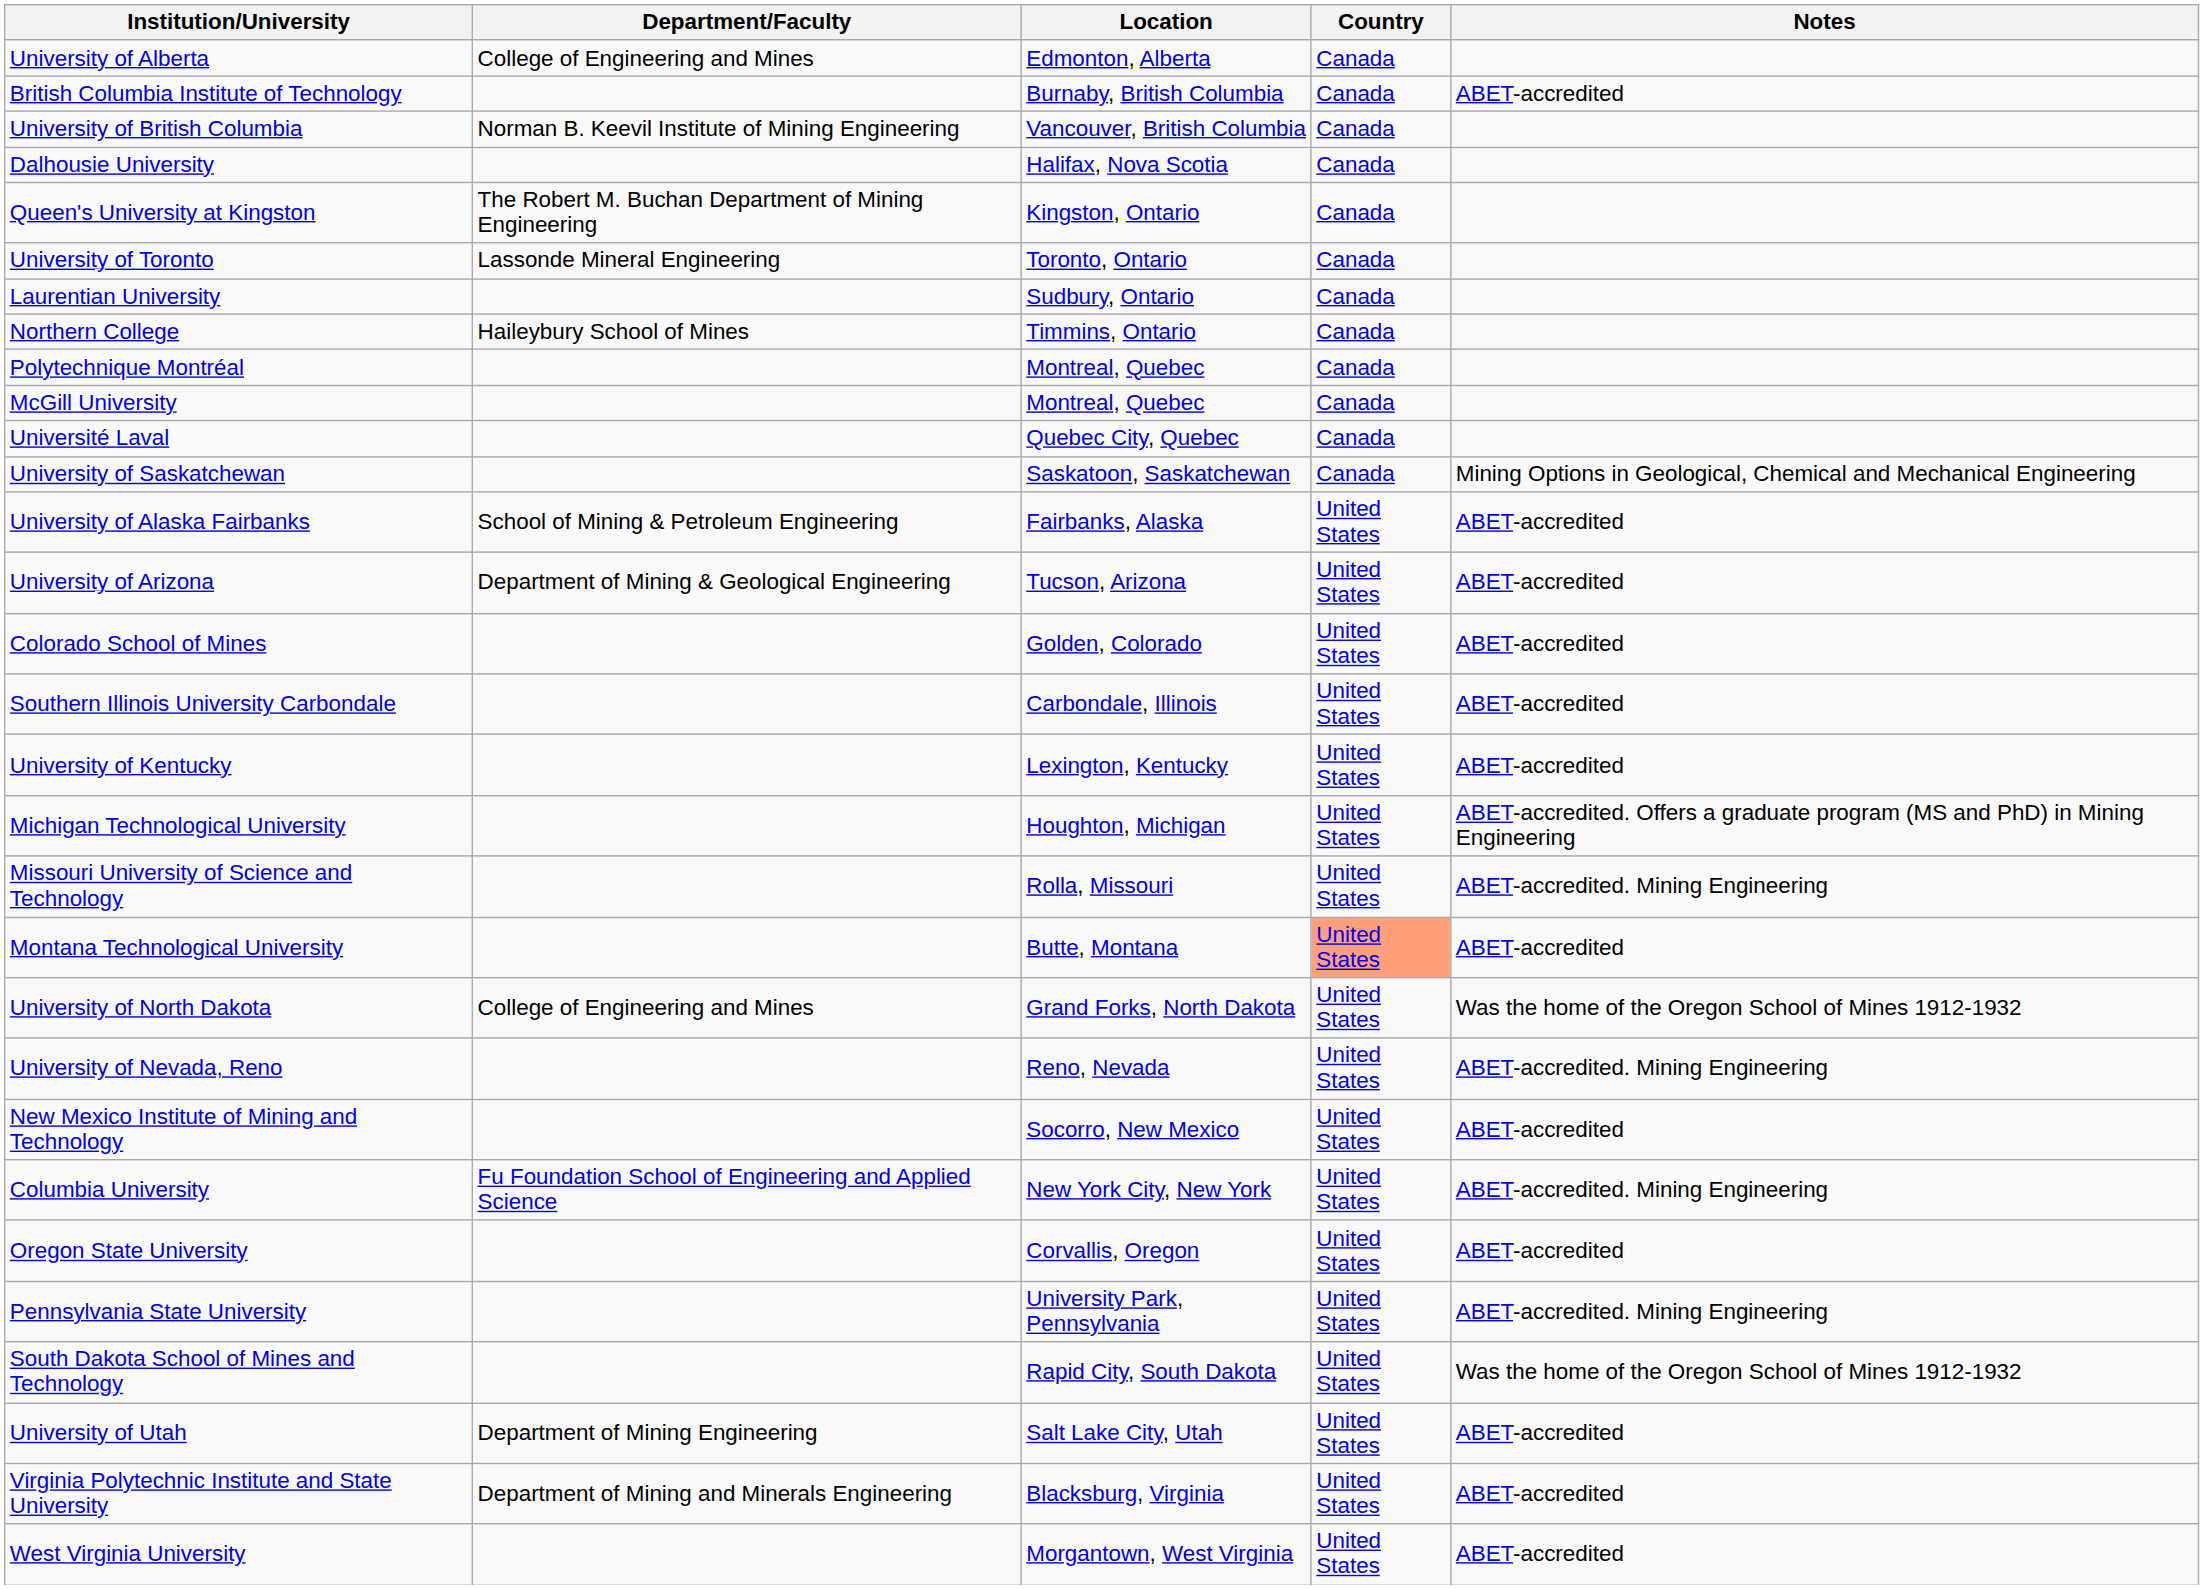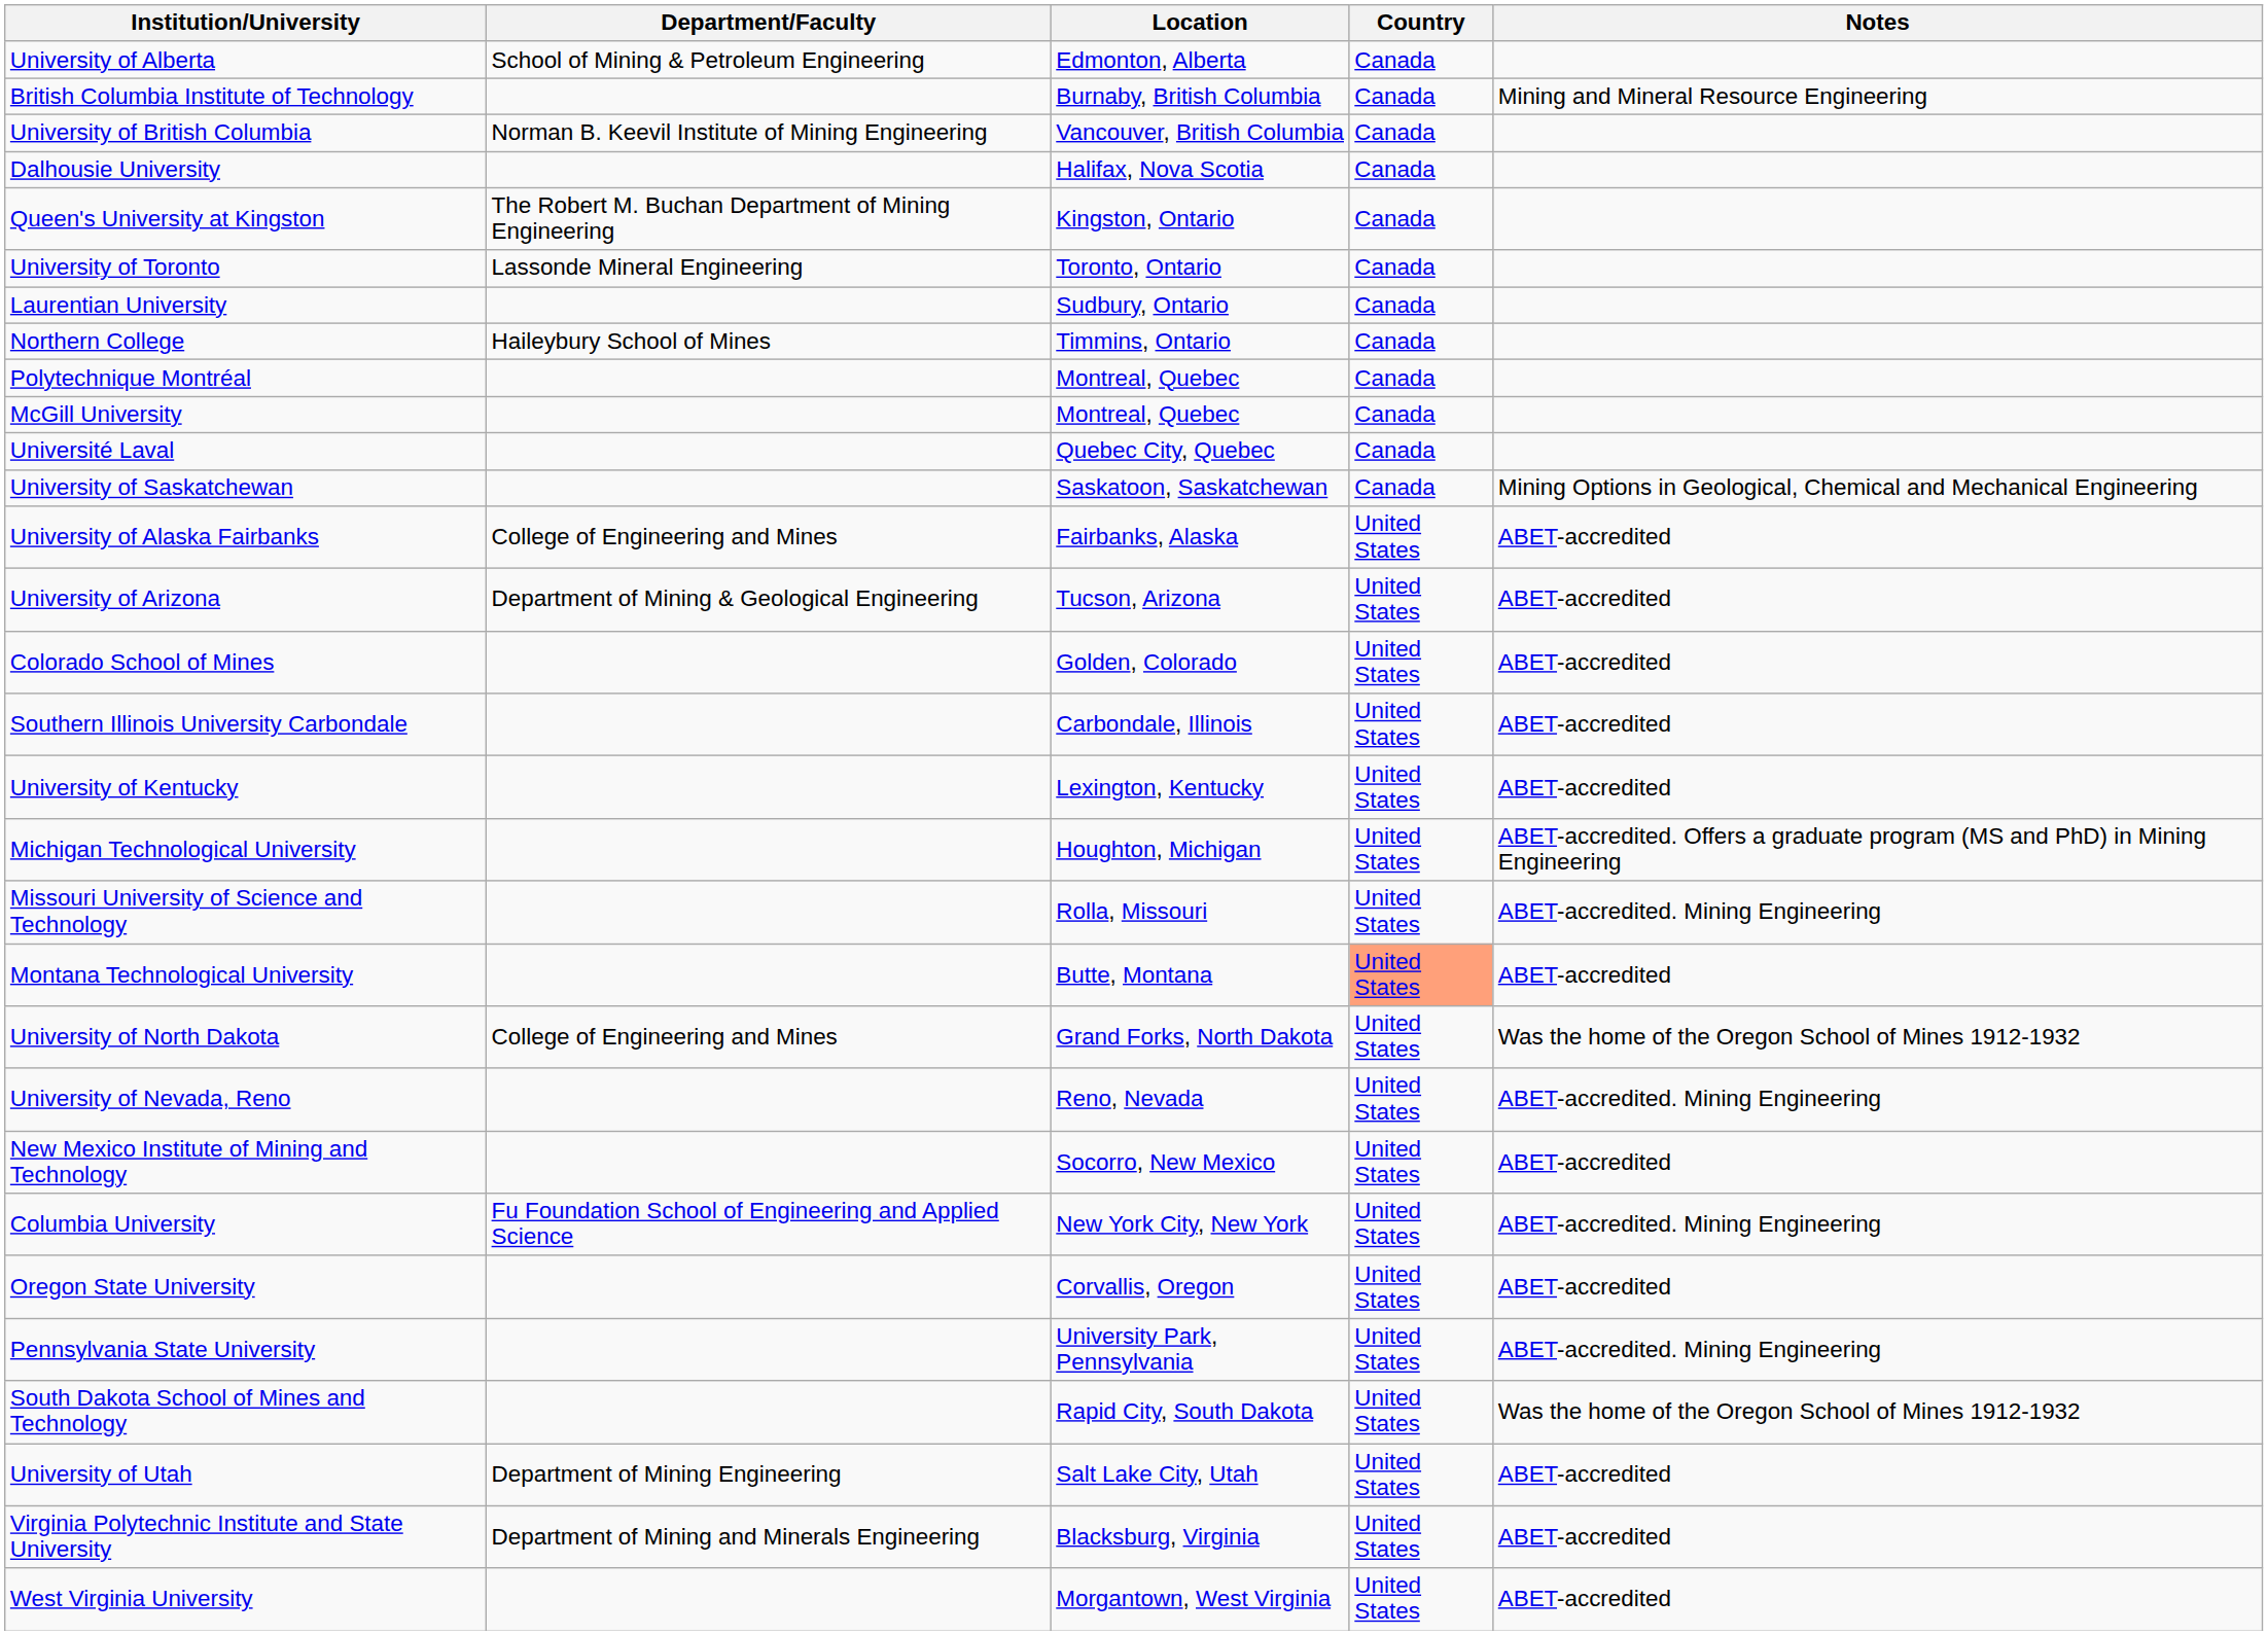University of Alberta | Department/Faculty: College of Engineering and Mines -> School of Mining & Petroleum Engineering
British Columbia Institute of Technology | Notes: ABET-accredited -> Mining and Mineral Resource Engineering
University of Alaska Fairbanks | Department/Faculty: School of Mining & Petroleum Engineering -> College of Engineering and Mines
